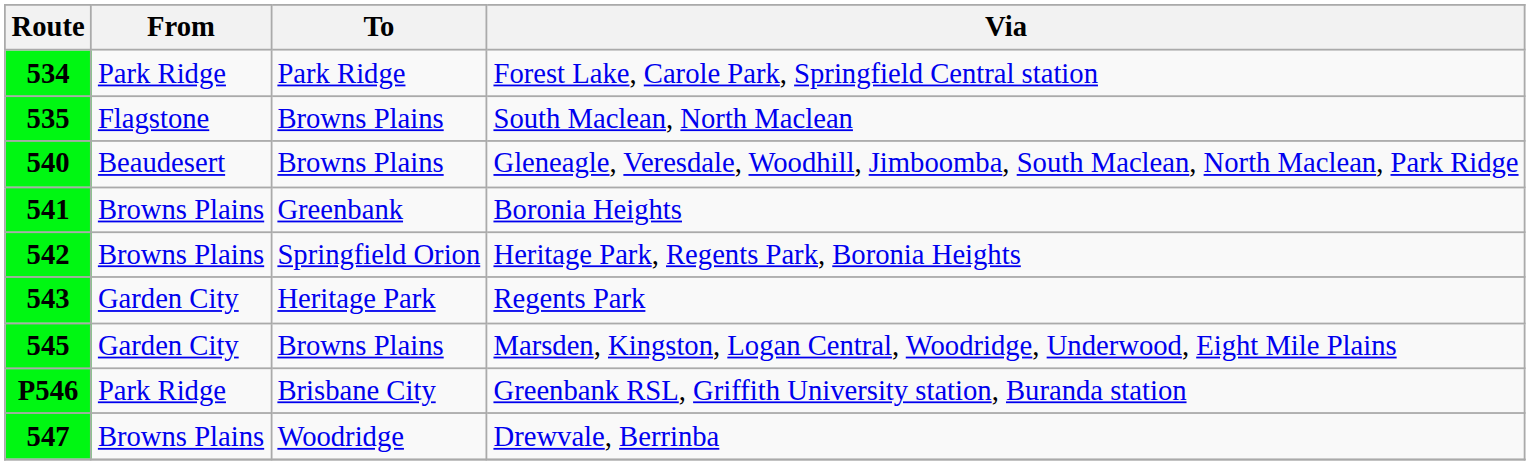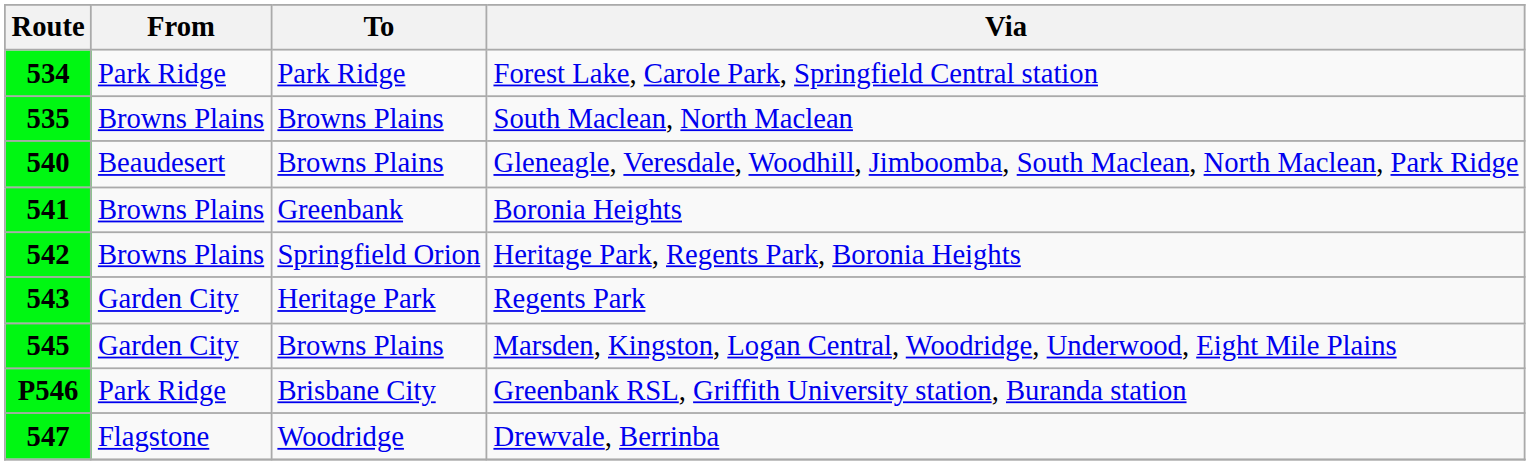535 | From: Flagstone -> Browns Plains
547 | From: Browns Plains -> Flagstone
